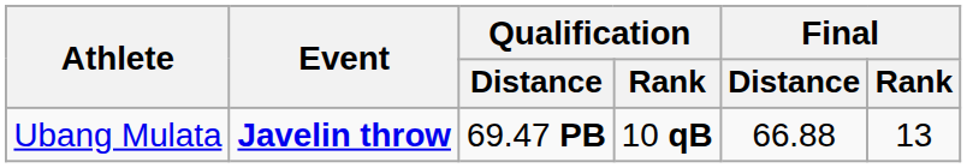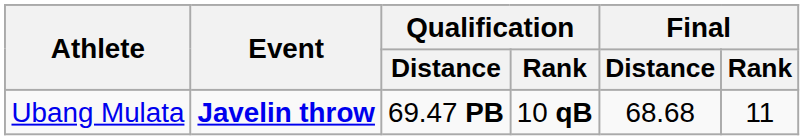Ubang Mulata | Final / Distance: 66.88 -> 68.68
Ubang Mulata | Final / Rank: 13 -> 11
